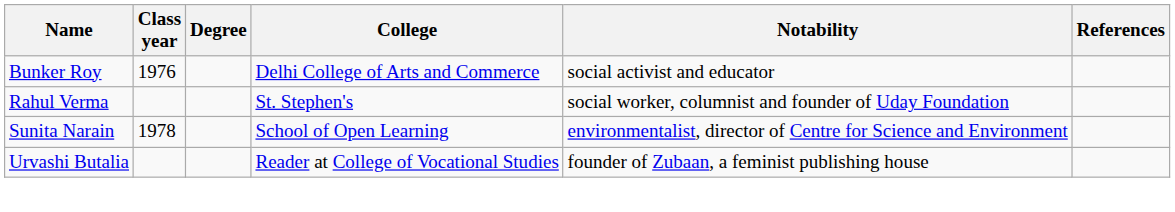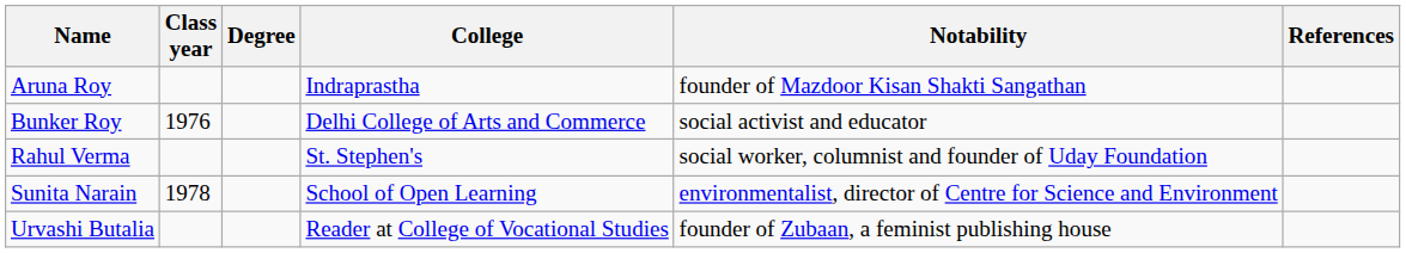+ row: Aruna Roy | Indraprastha | founder of Mazdoor Kisan Shakti Sangathan
